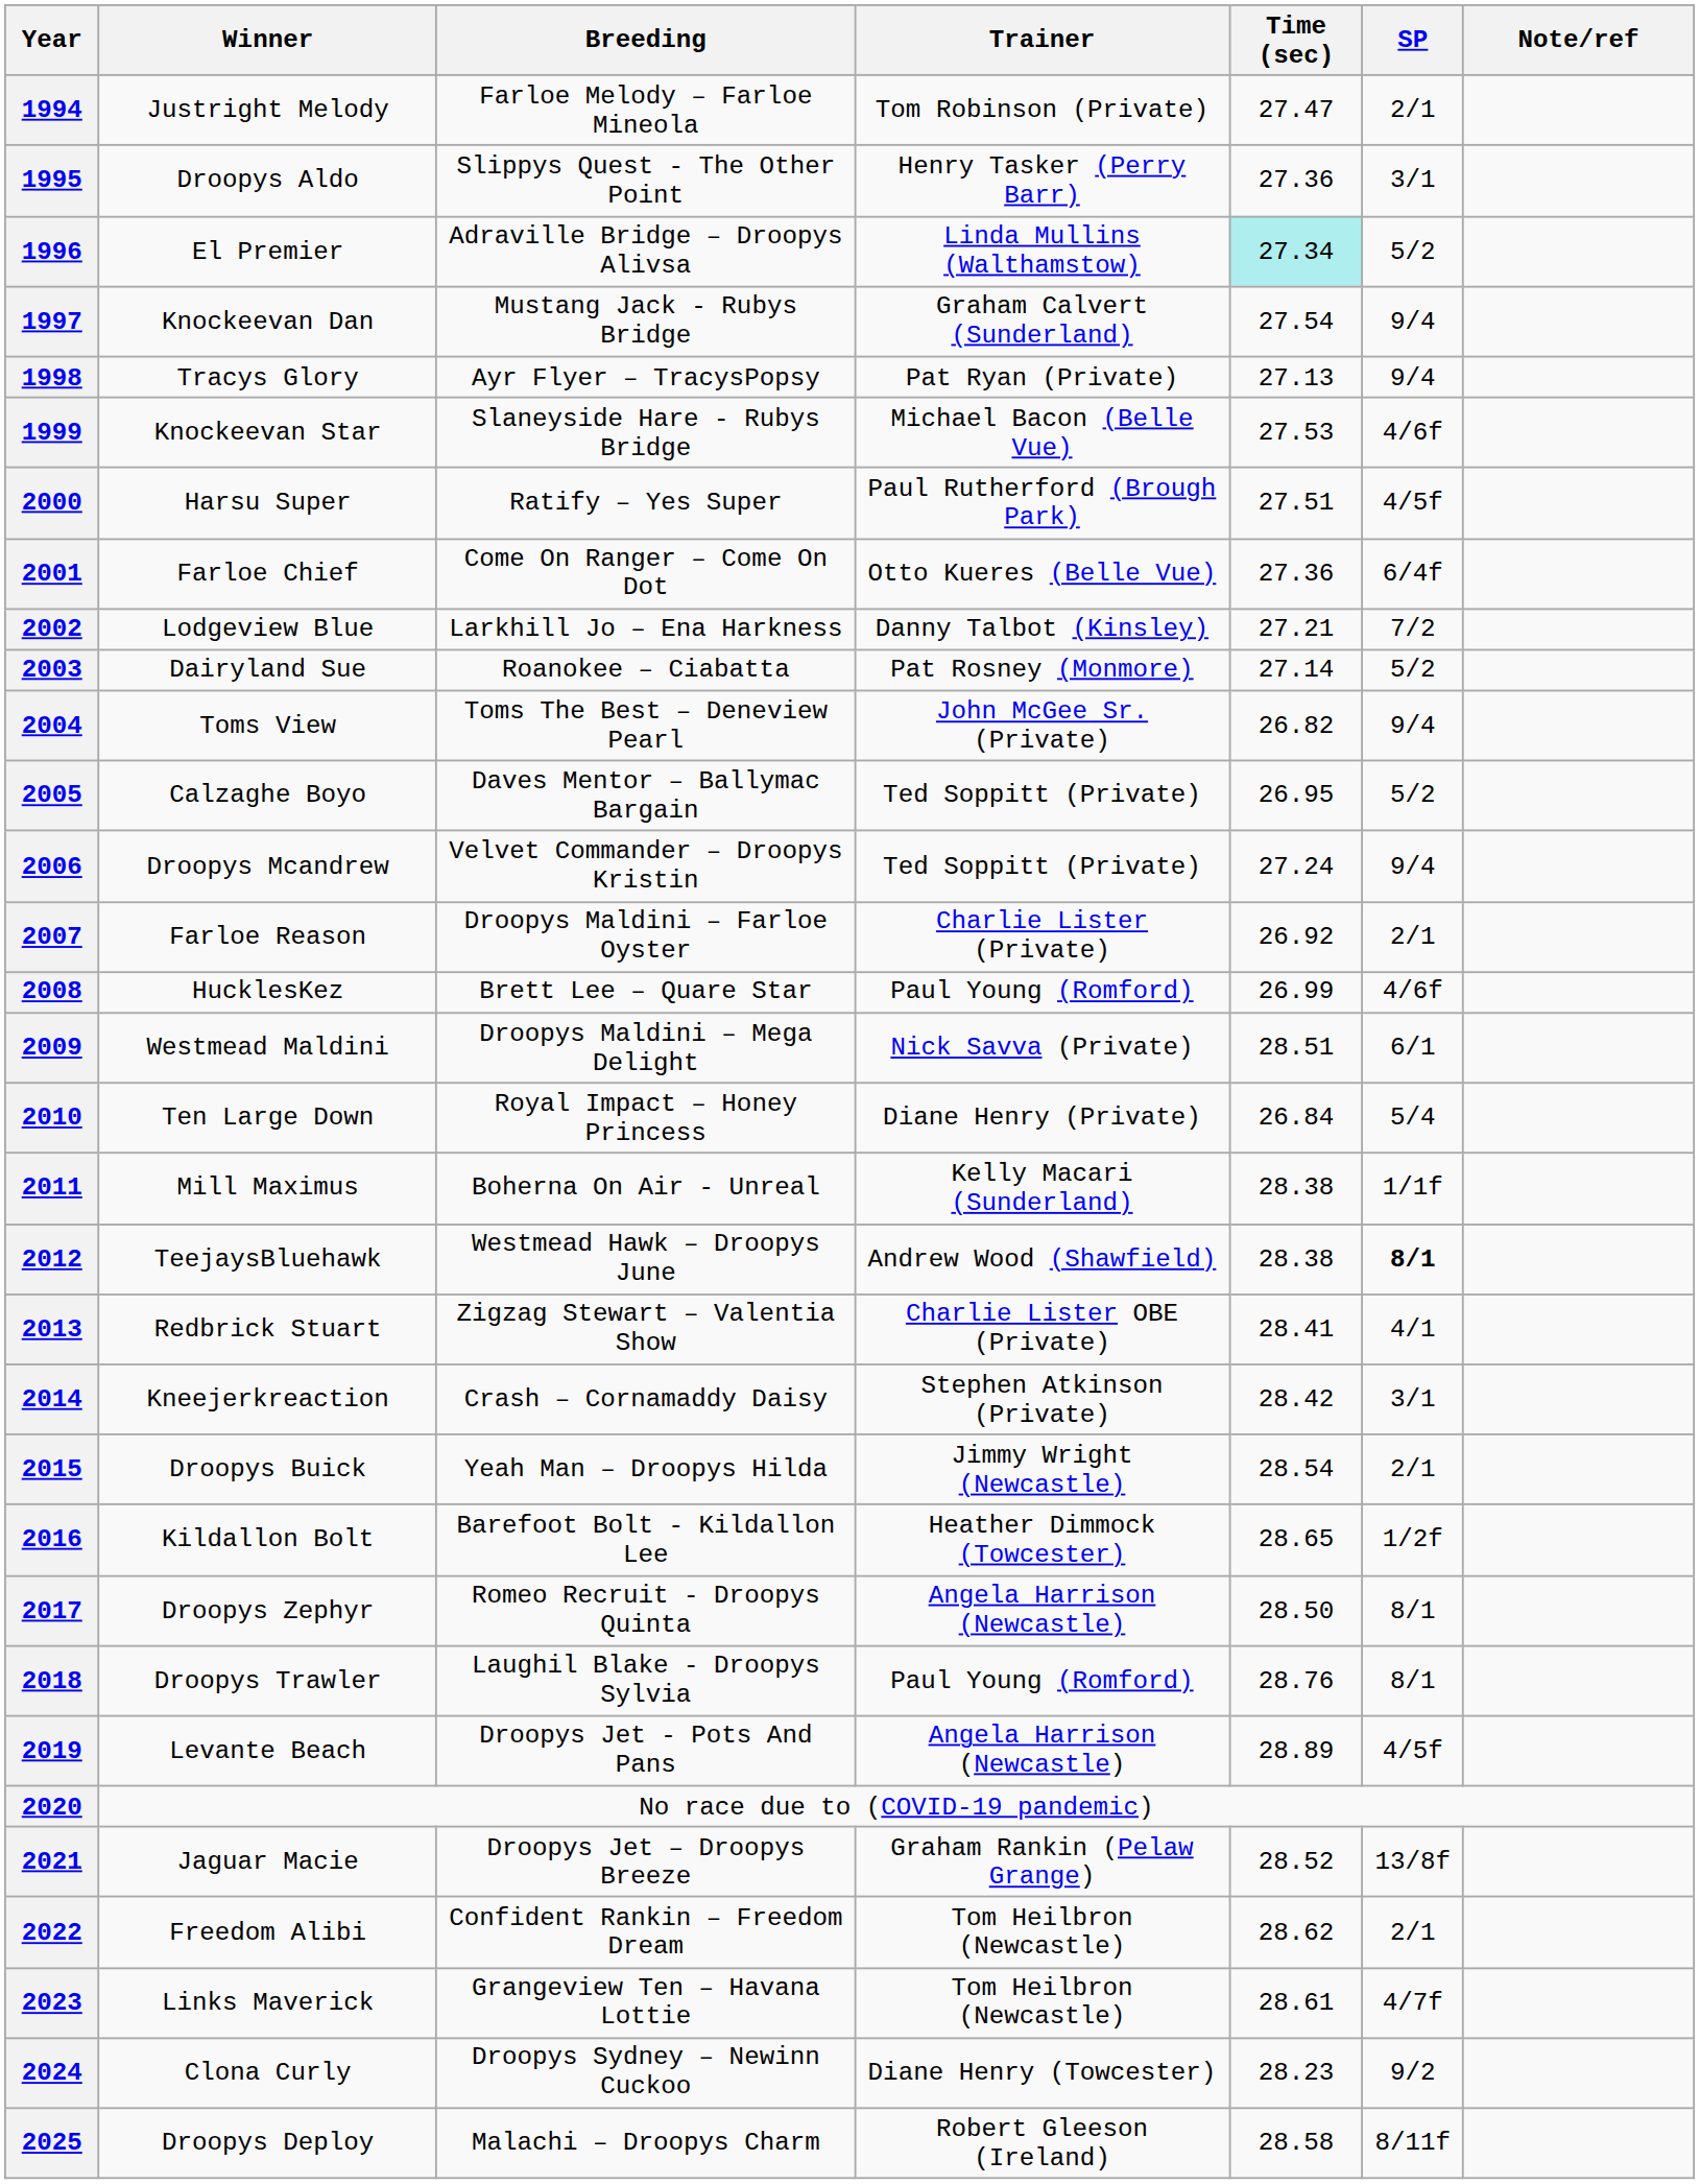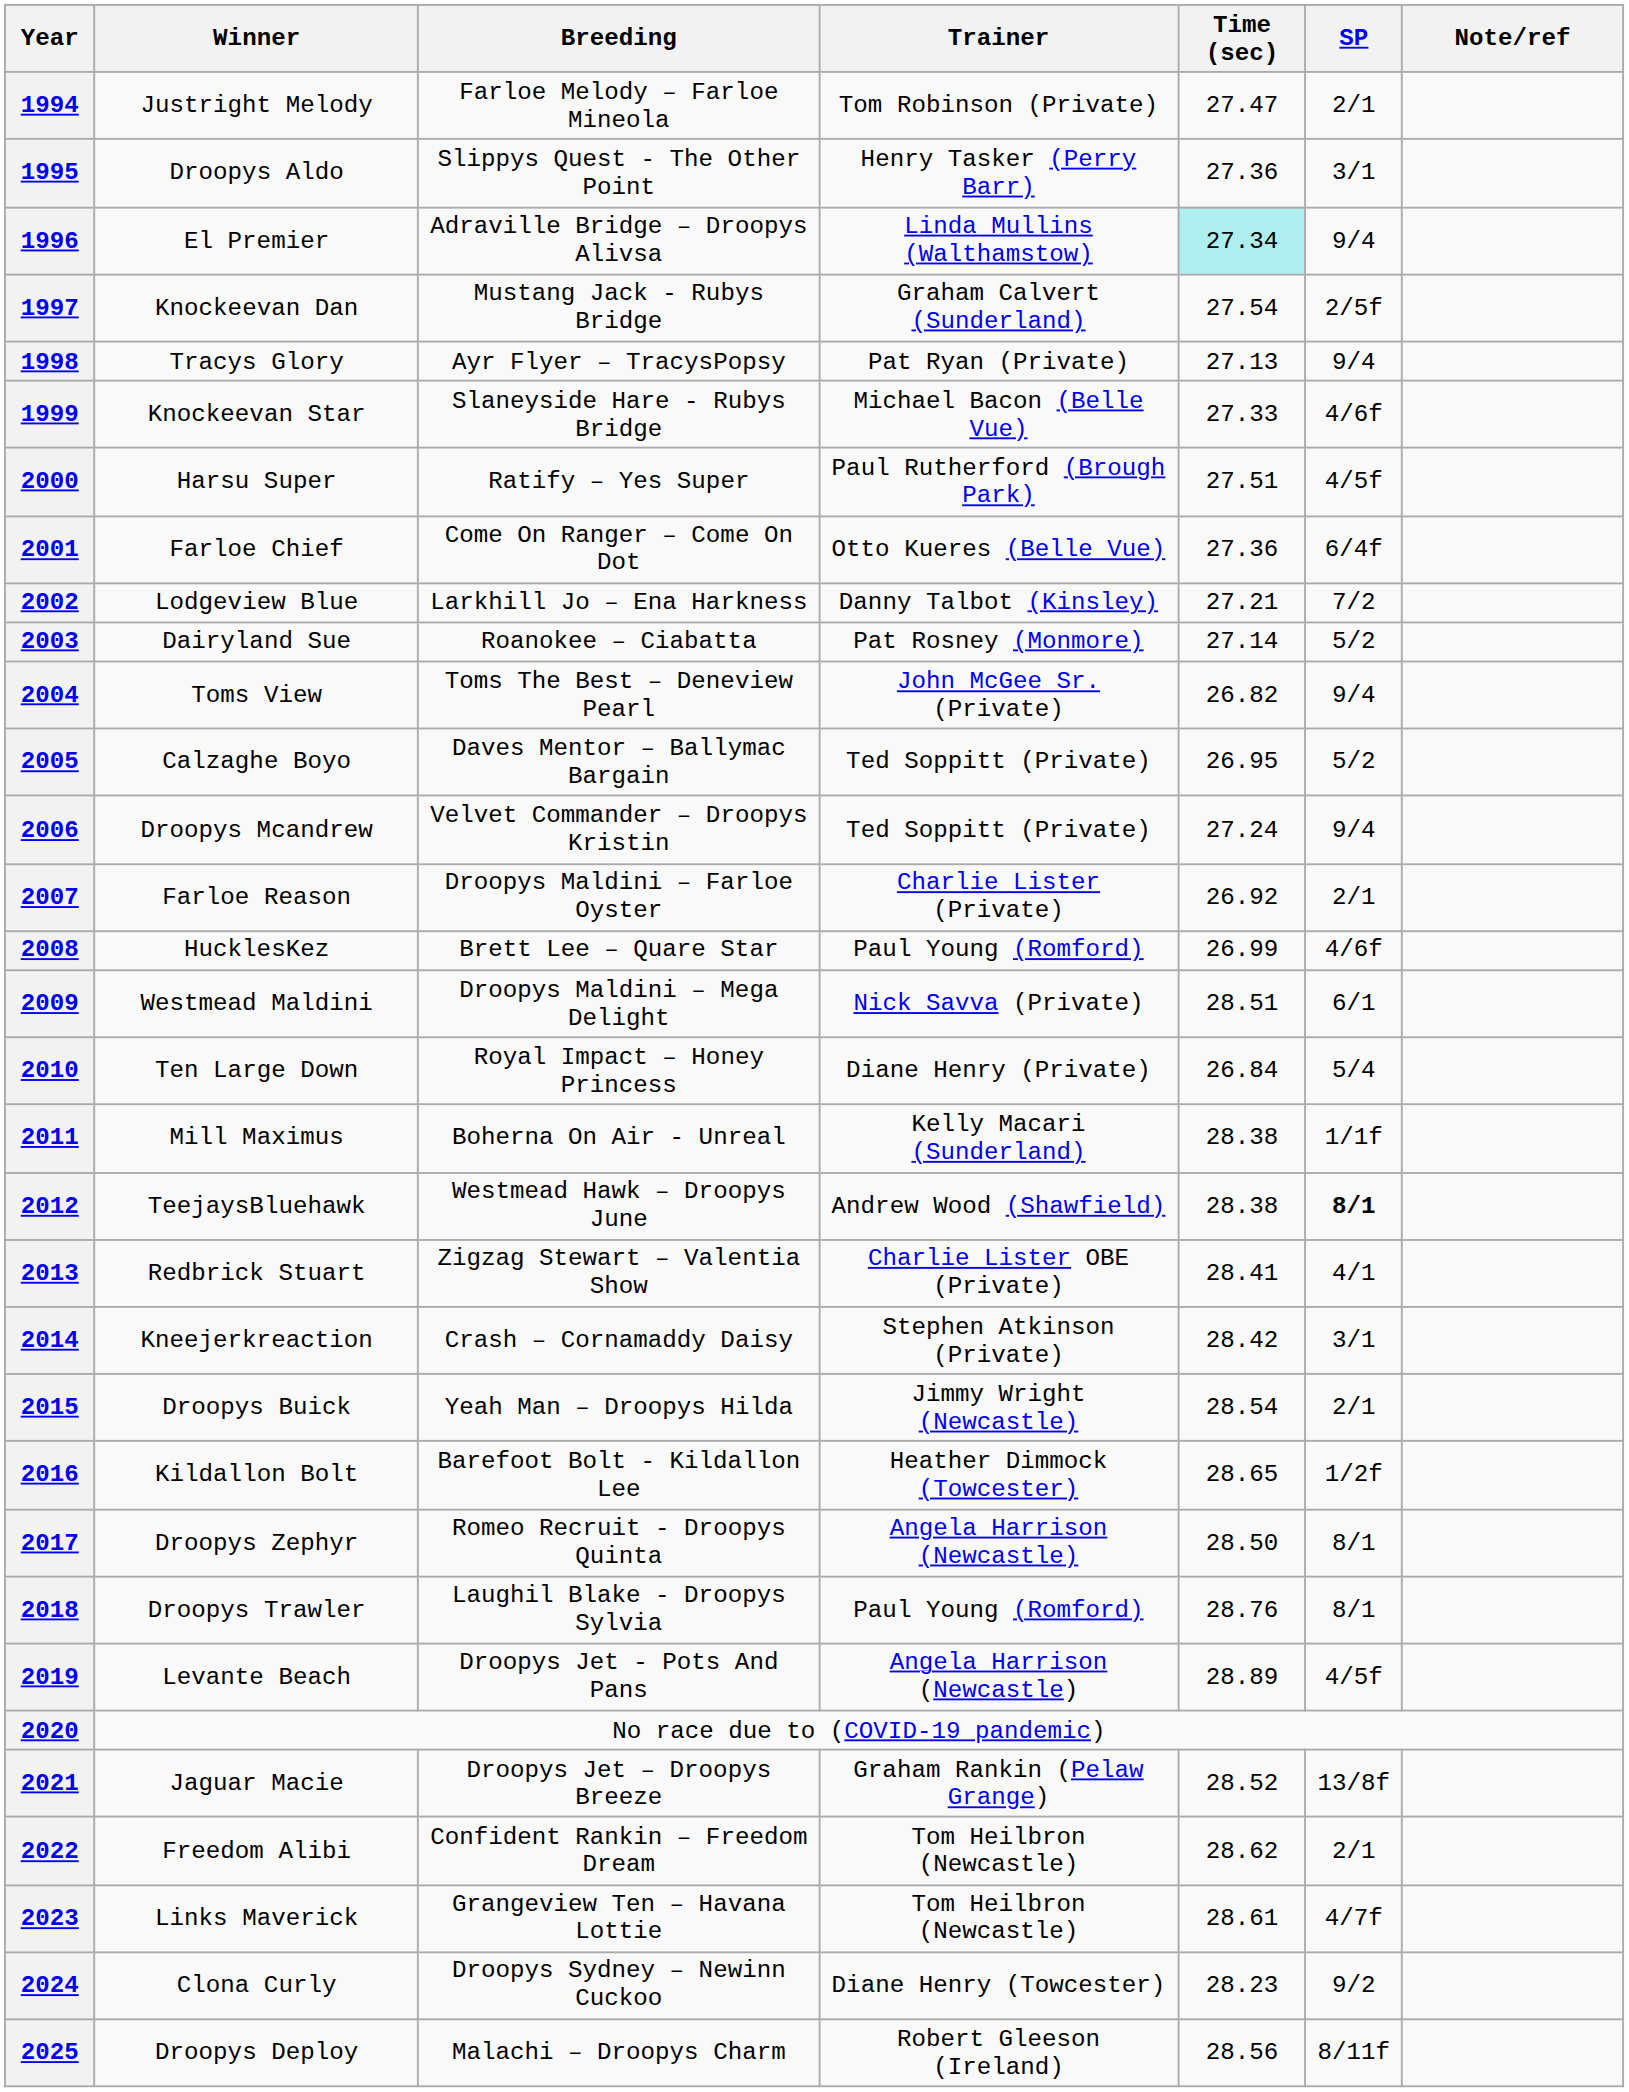1996 | SP: 5/2 -> 9/4
1997 | SP: 9/4 -> 2/5f
1999 | Time (sec): 27.53 -> 27.33
2025 | Time (sec): 28.58 -> 28.56
